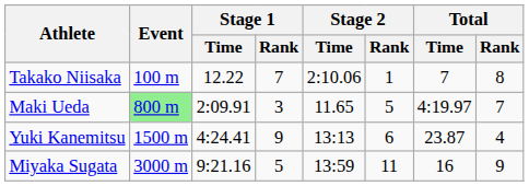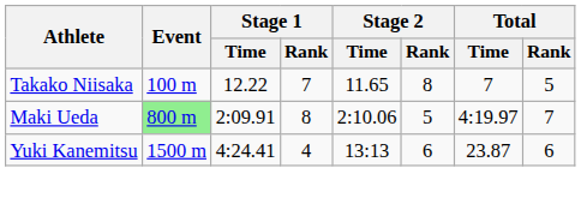Takako Niisaka | Stage 2 / Time: 2:10.06 -> 11.65
Takako Niisaka | Stage 2 / Rank: 1 -> 8
Takako Niisaka | Total / Rank: 8 -> 5
Maki Ueda | Stage 1 / Rank: 3 -> 8
Maki Ueda | Stage 2 / Time: 11.65 -> 2:10.06
Yuki Kanemitsu | Stage 1 / Rank: 9 -> 4
Yuki Kanemitsu | Total / Rank: 4 -> 6
- row: Miyaka Sugata | 3000 m | 9:21.16 | 5 | 13:59 | 11 | 16 | 9
